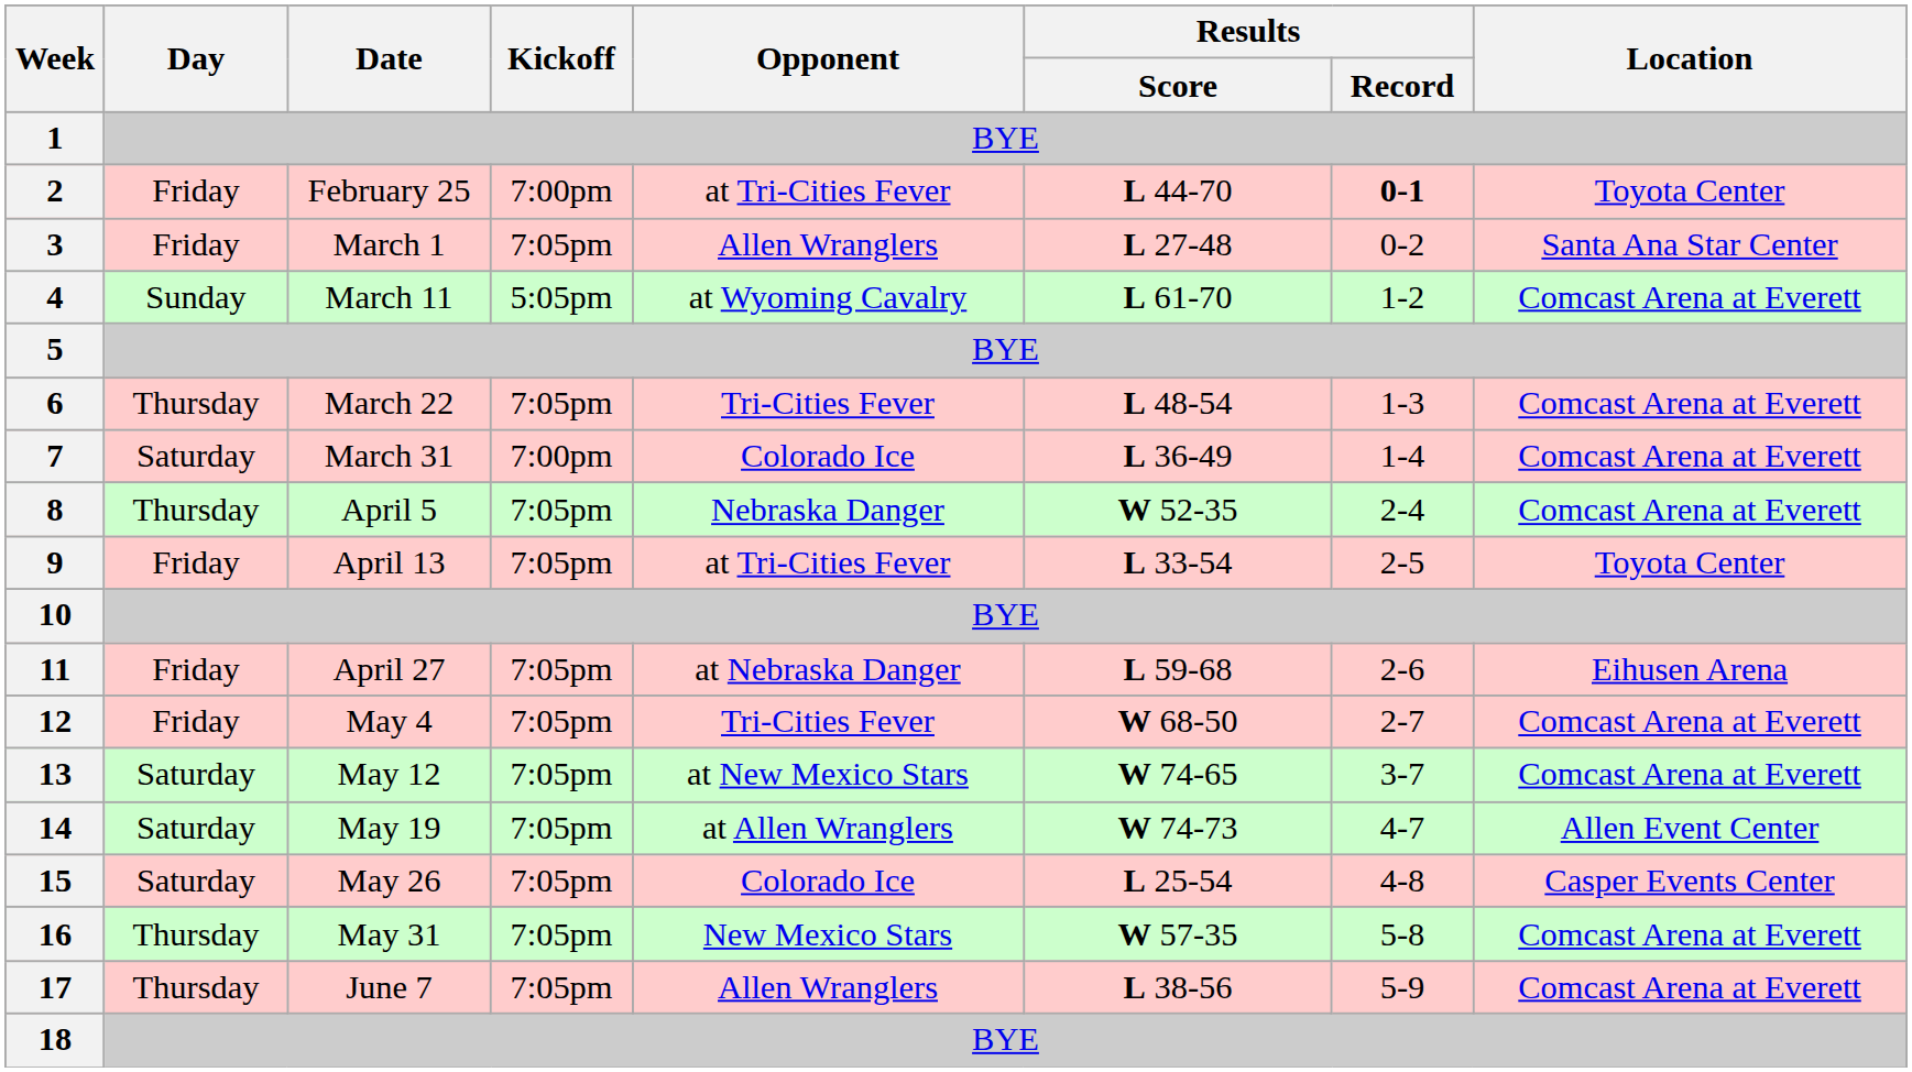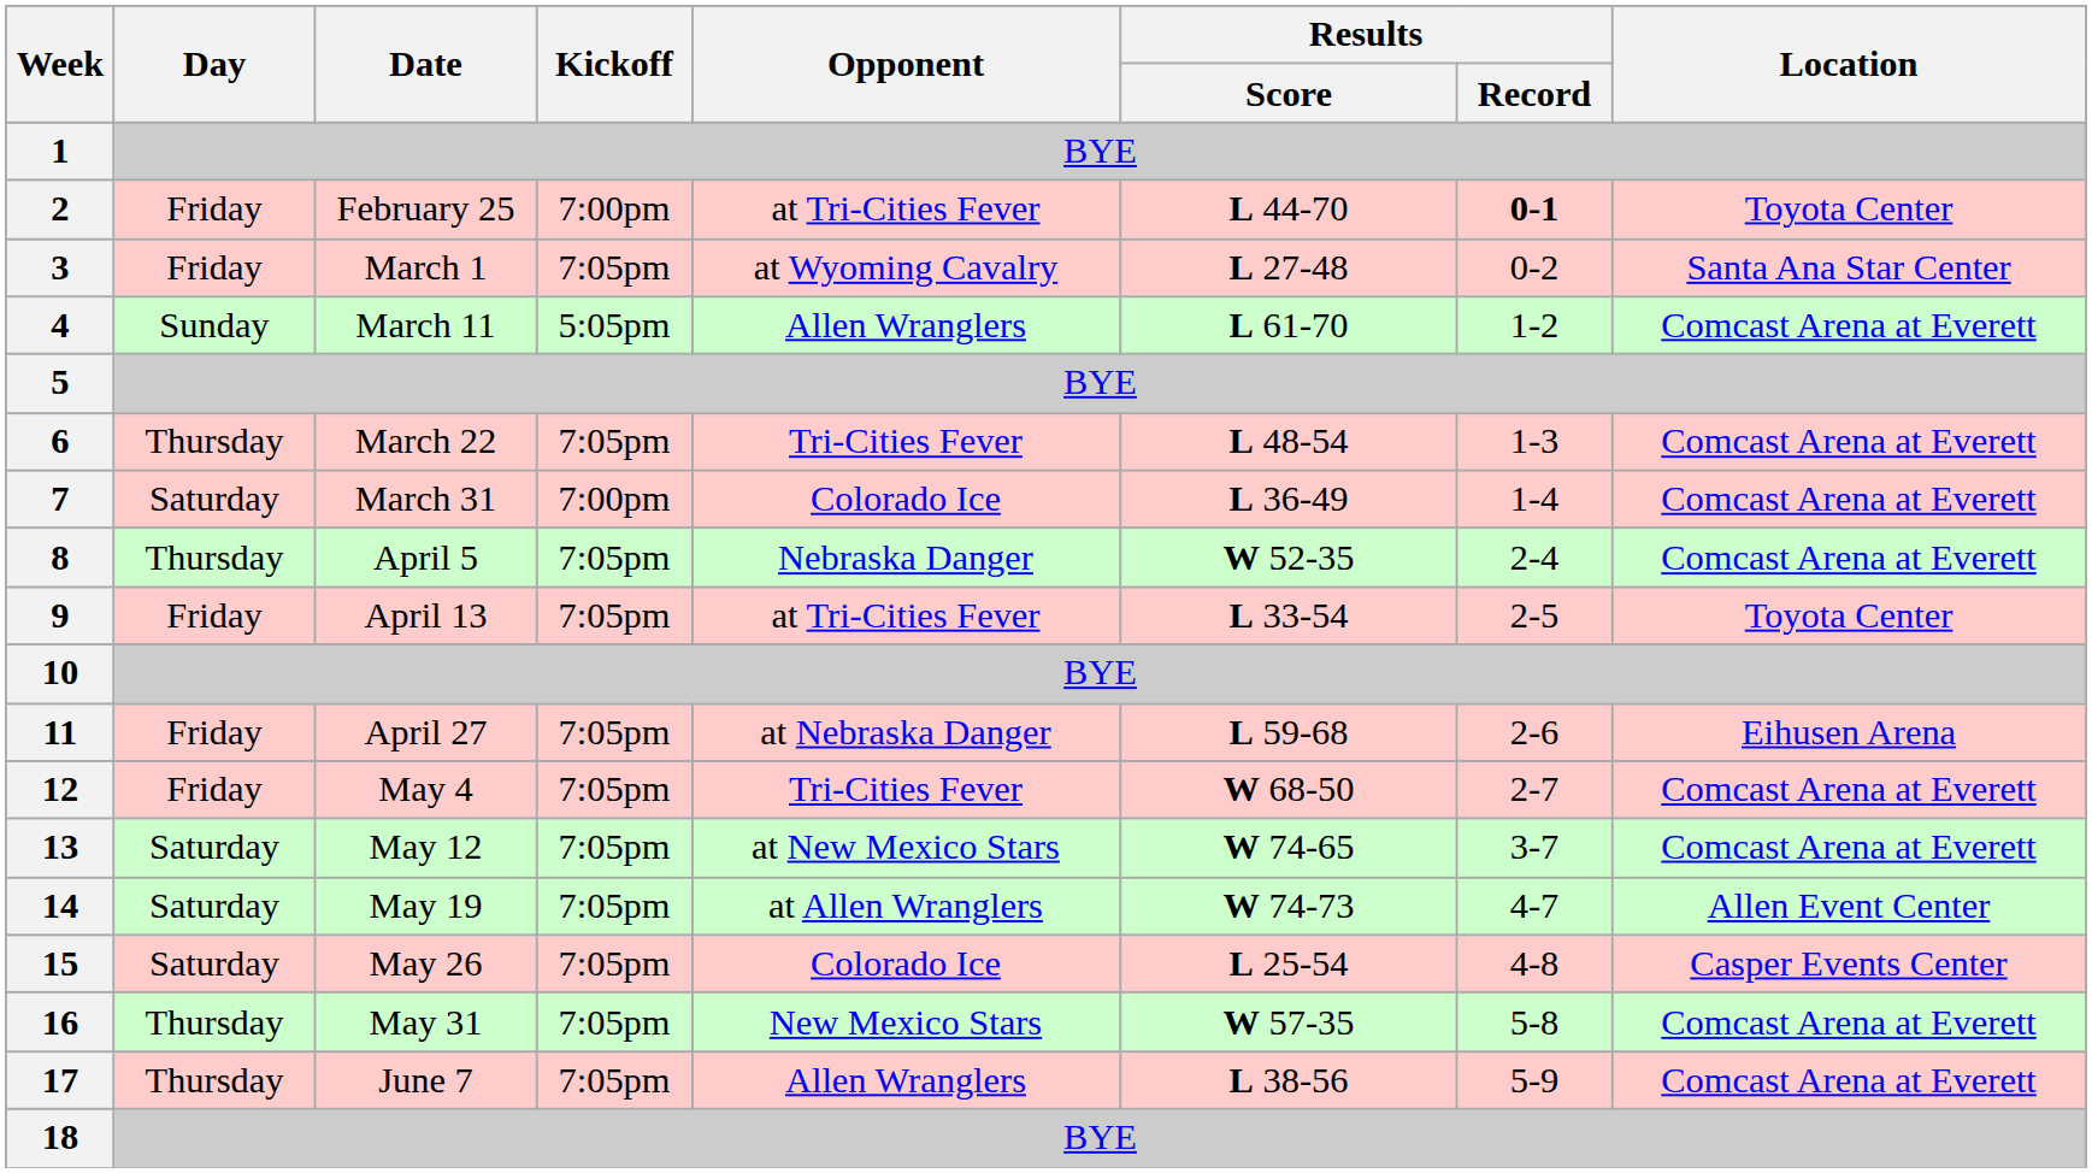3 | Opponent: Allen Wranglers -> at Wyoming Cavalry
4 | Opponent: at Wyoming Cavalry -> Allen Wranglers
